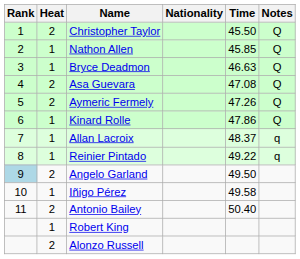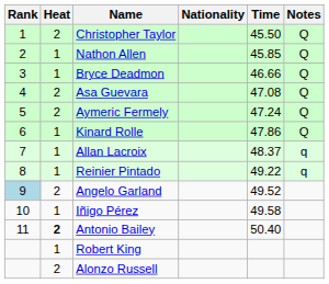Bryce Deadmon | Time: 46.63 -> 46.66
Aymeric Fermely | Time: 47.26 -> 47.24
Angelo Garland | Time: 49.50 -> 49.52
Antonio Bailey | Heat: normal -> bold
